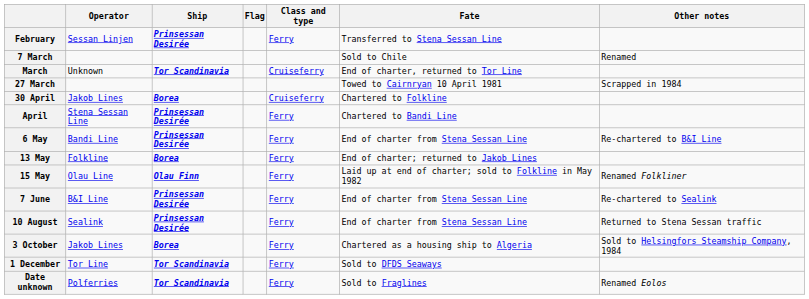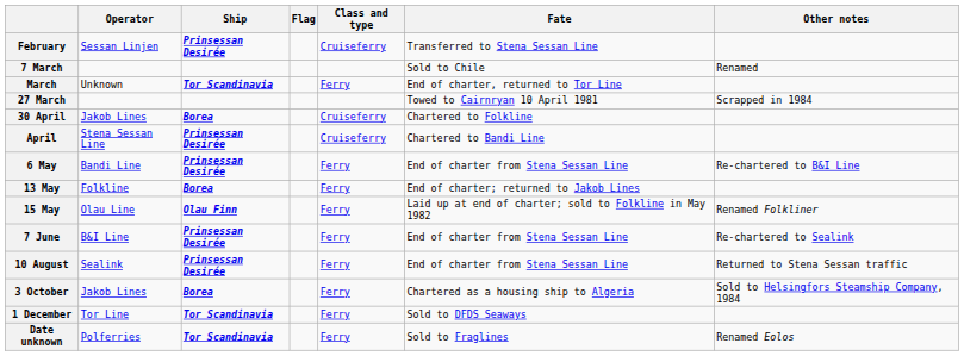February | Class and type: Ferry -> Cruiseferry
March | Class and type: Cruiseferry -> Ferry
April | Class and type: Ferry -> Cruiseferry
